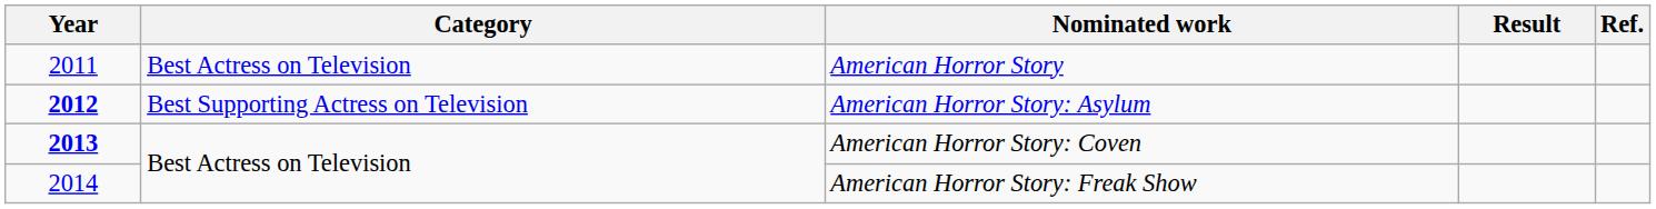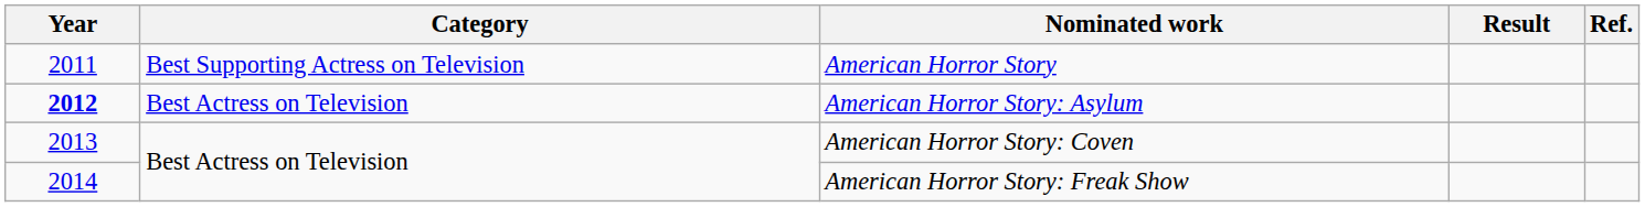American Horror Story | Category: Best Actress on Television -> Best Supporting Actress on Television
American Horror Story: Asylum | Category: Best Supporting Actress on Television -> Best Actress on Television
American Horror Story: Coven | Year: bold -> normal
